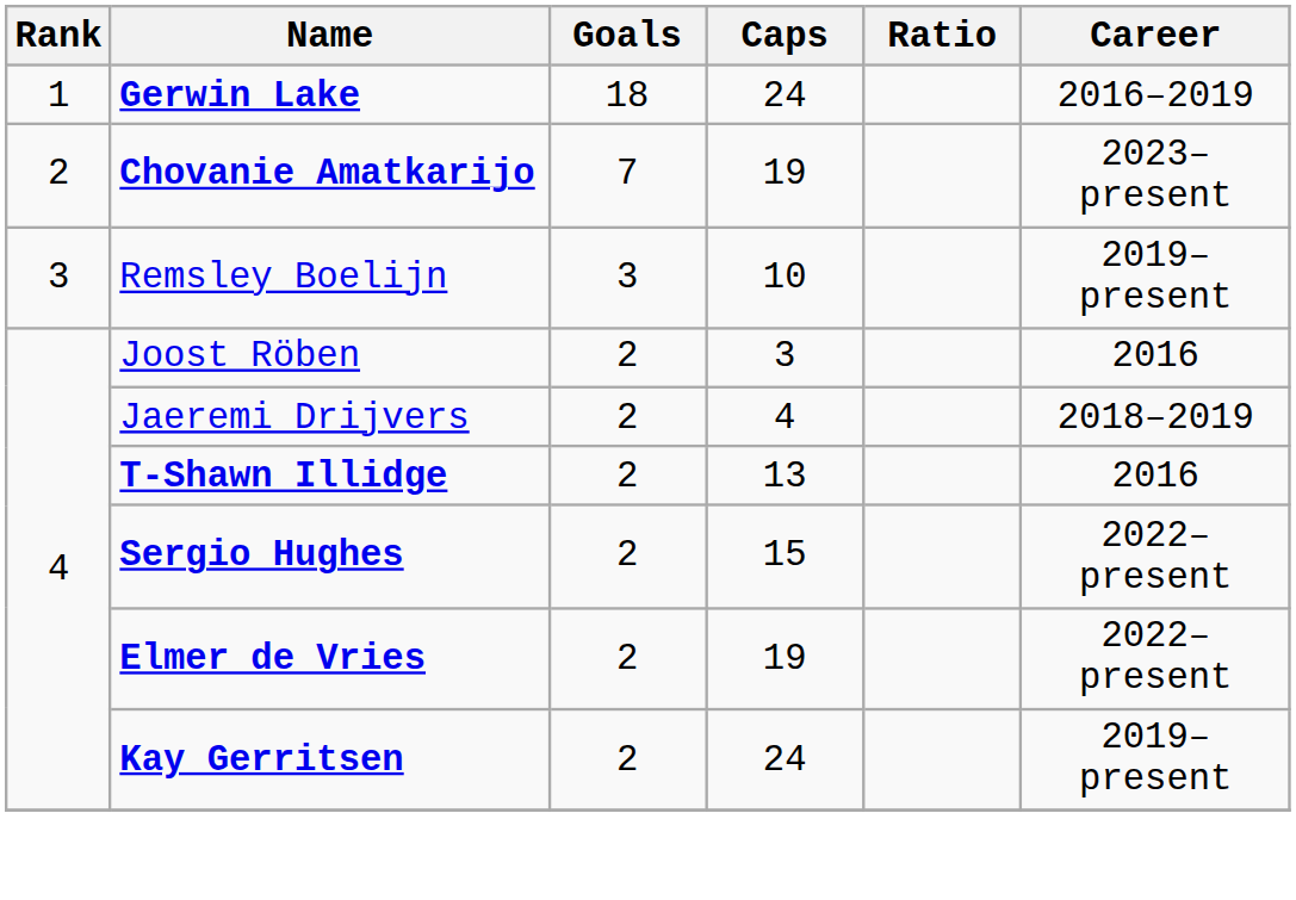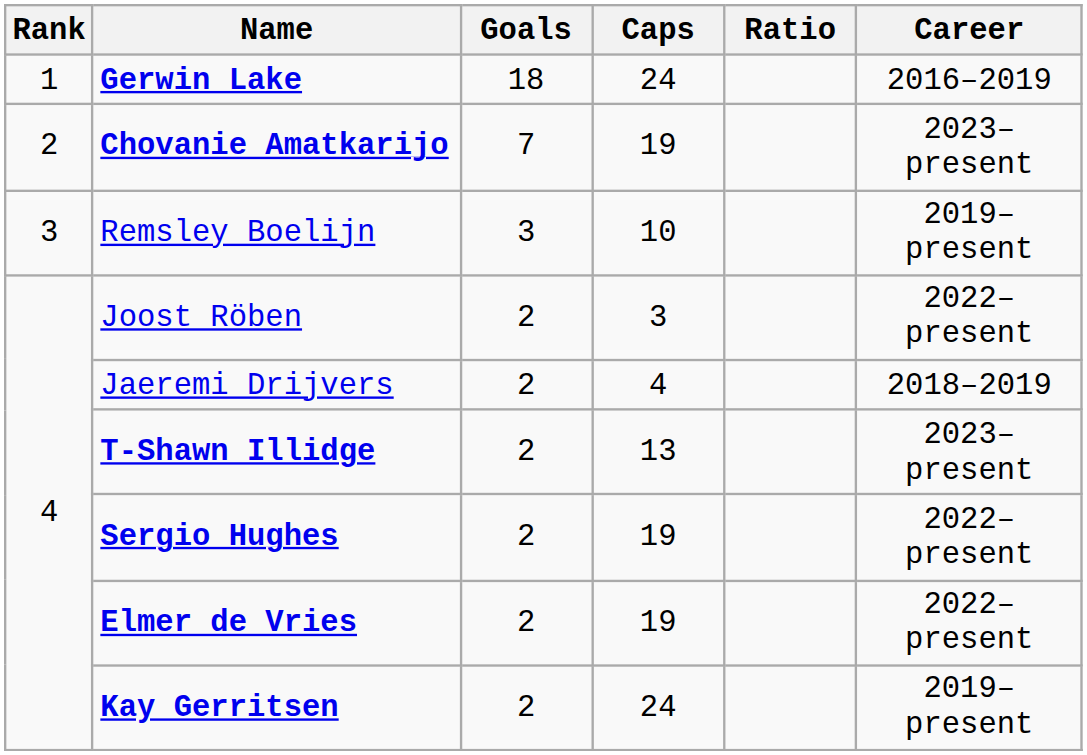Joost Röben | Career: 2016 -> 2022–present
T-Shawn Illidge | Career: 2016 -> 2023–present
Sergio Hughes | Caps: 15 -> 19
